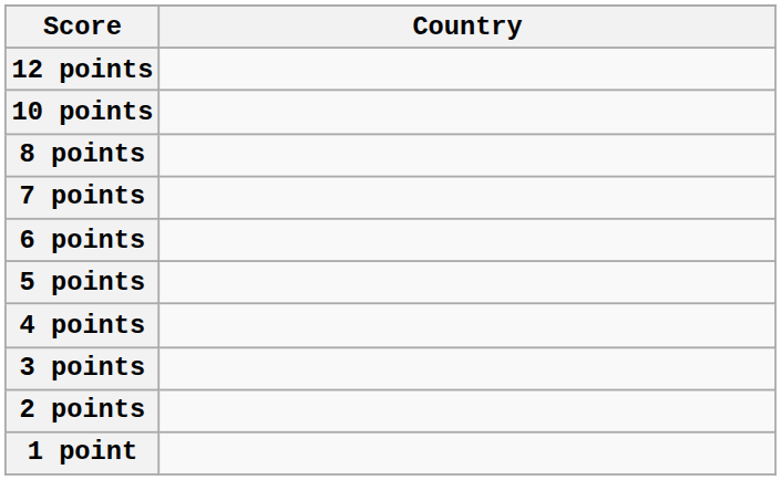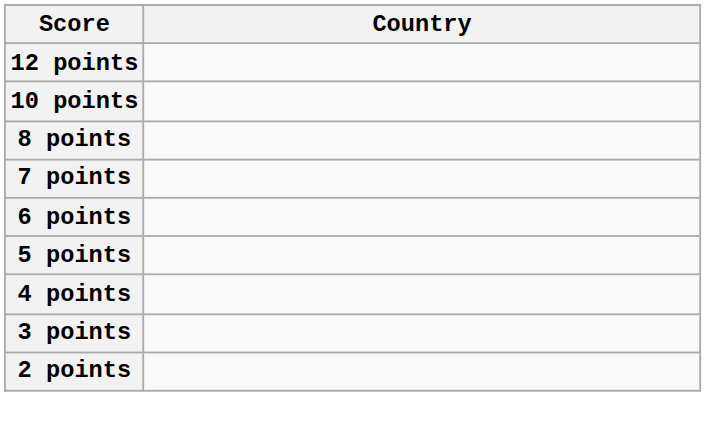- row: 1 point
